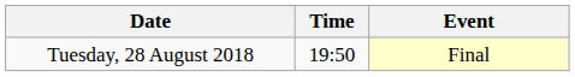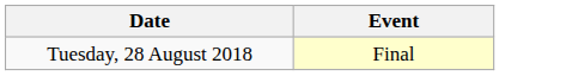- column: Time | 19:50
